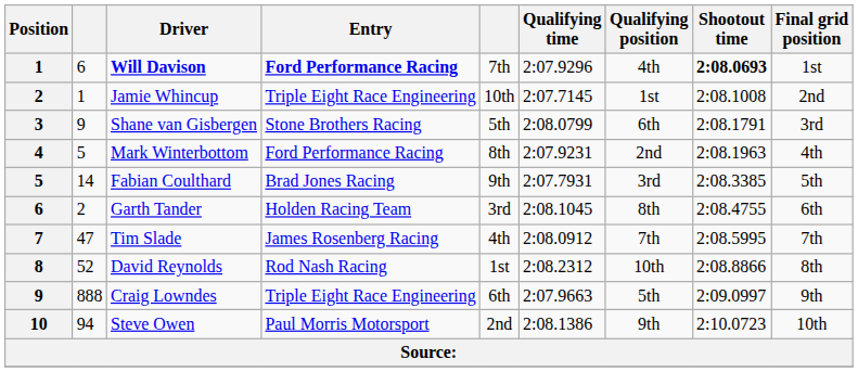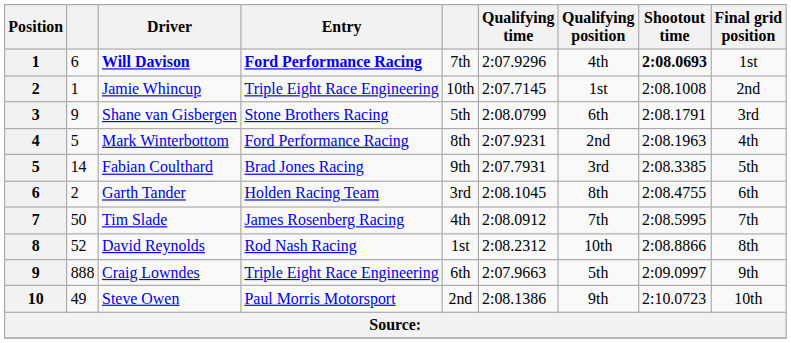Tim Slade | column 2: 47 -> 50
Steve Owen | column 2: 94 -> 49
